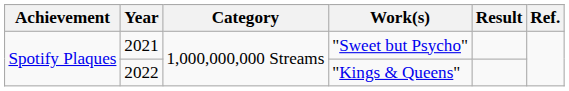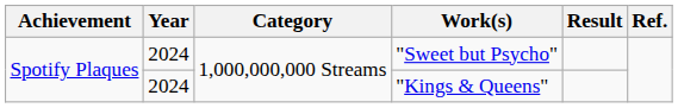"Sweet but Psycho" | Year: 2021 -> 2024
"Kings & Queens" | Year: 2022 -> 2024
